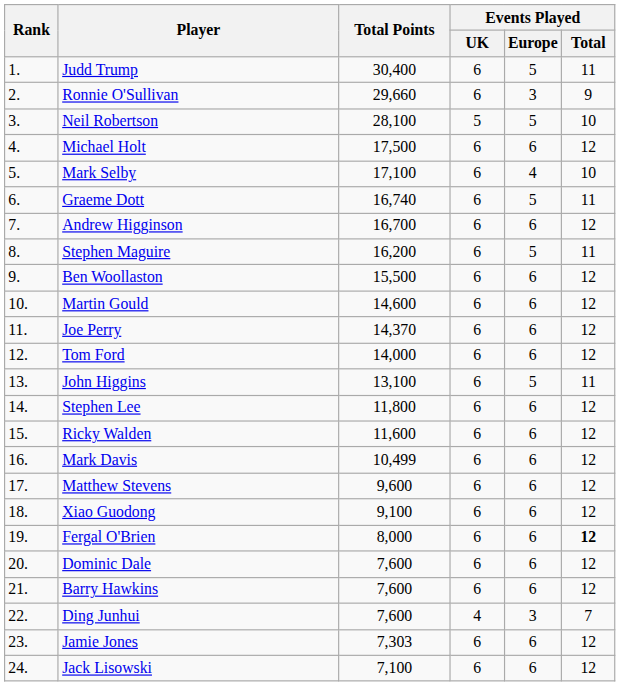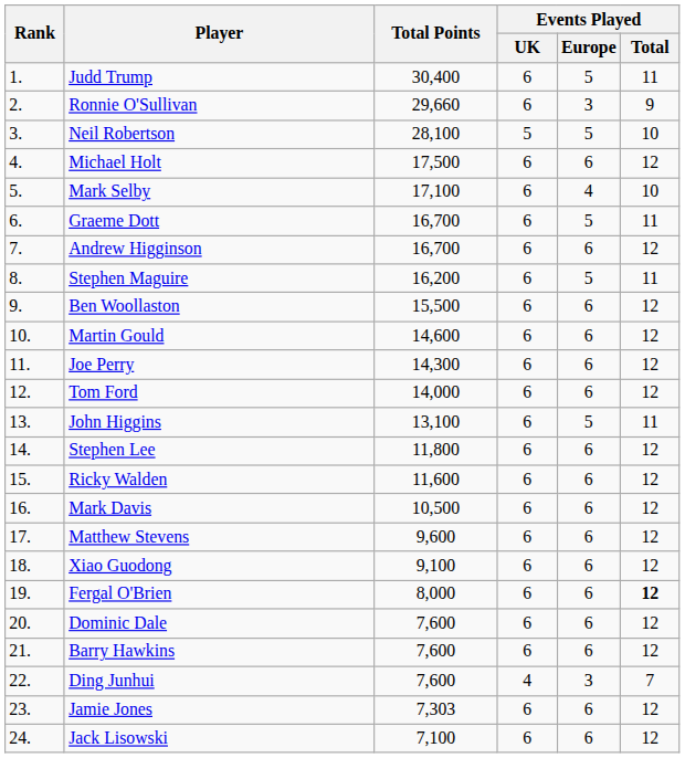Graeme Dott | Total Points: 16,740 -> 16,700
Joe Perry | Total Points: 14,370 -> 14,300
Mark Davis | Total Points: 10,499 -> 10,500
